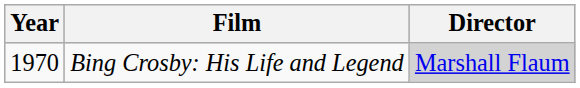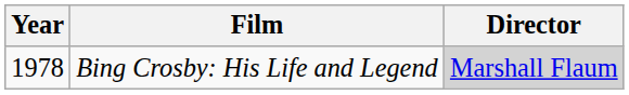Bing Crosby: His Life and Legend | Year: 1970 -> 1978
